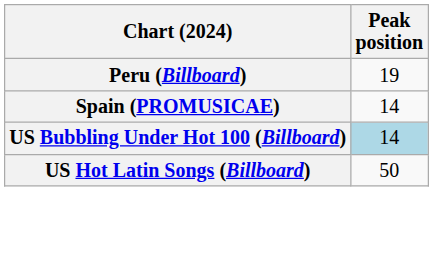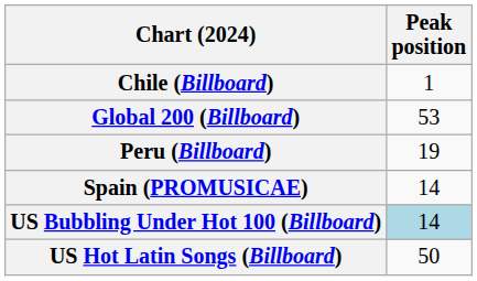+ row: Chile (Billboard) | 1
+ row: Global 200 (Billboard) | 53
